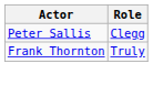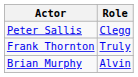+ row: Brian Murphy | Alvin
